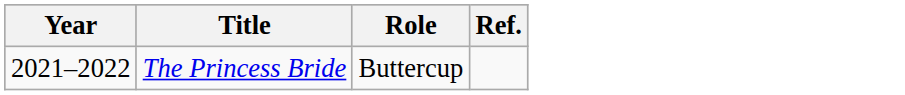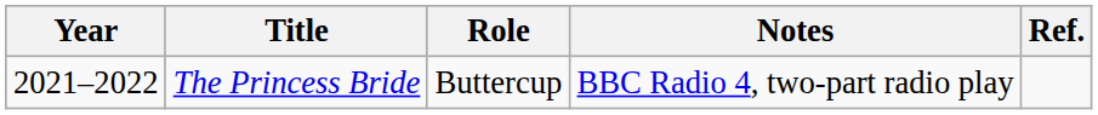+ column: Notes | BBC Radio 4, two-part radio play
